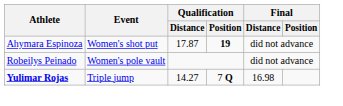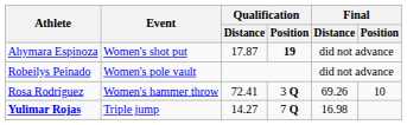+ row: Rosa Rodríguez | Women's hammer throw | 72.41 | 3 Q | 69.26 | 10
